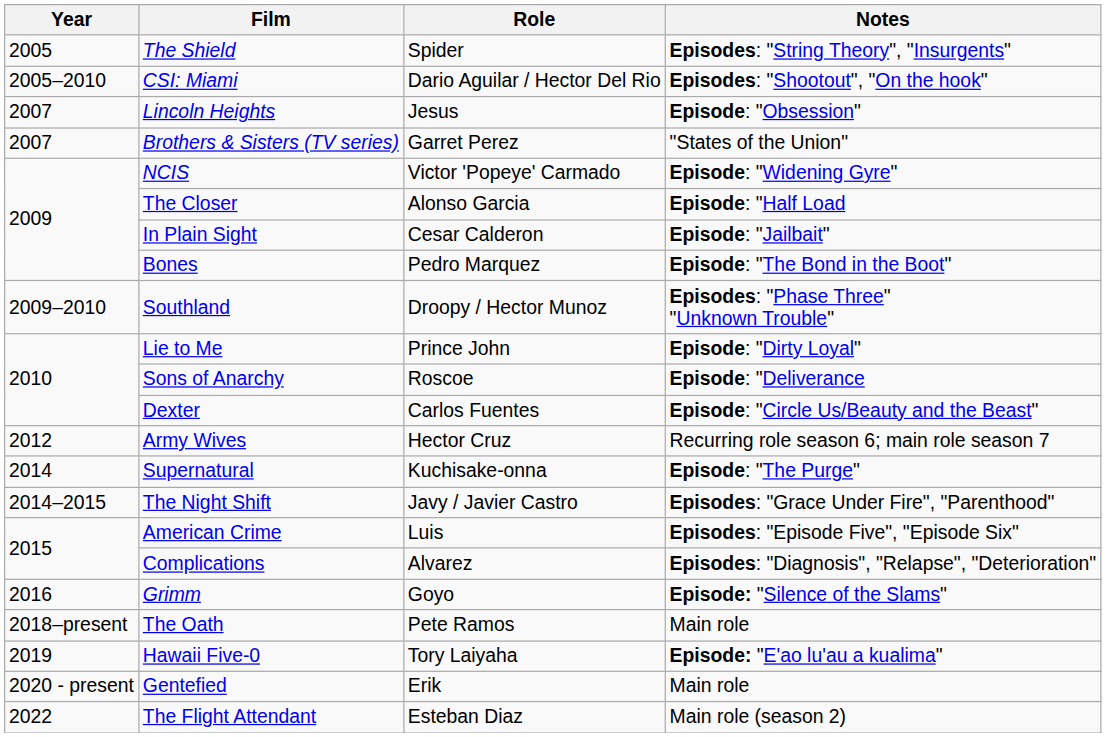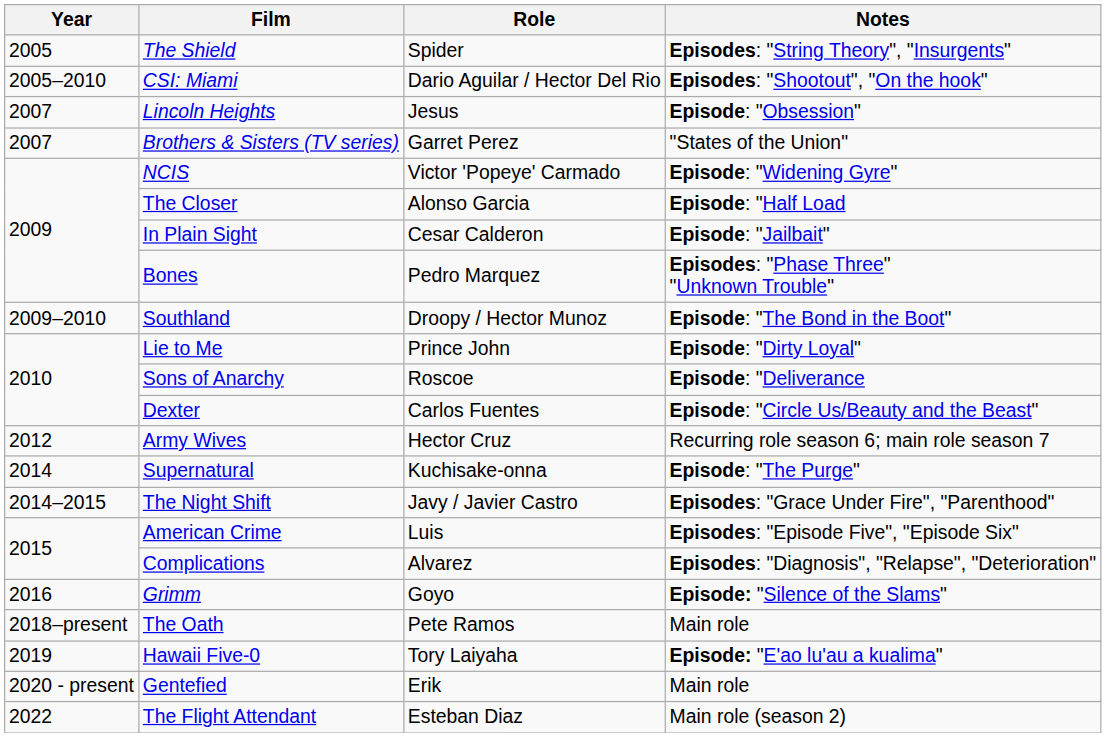Bones | Notes: Episode: "The Bond in the Boot" -> Episodes: "Phase Three" "Unknown Trouble"
Southland | Notes: Episodes: "Phase Three" "Unknown Trouble" -> Episode: "The Bond in the Boot"
